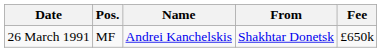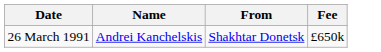- column: Pos. | MF
